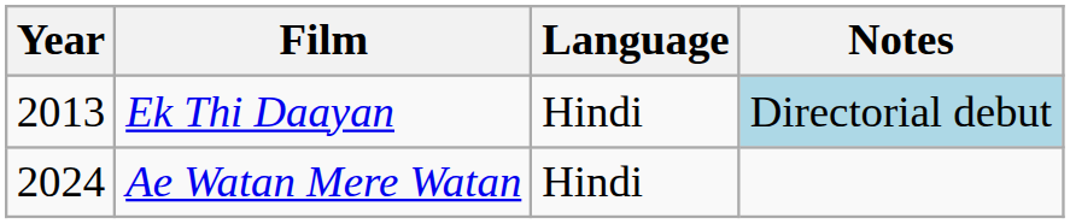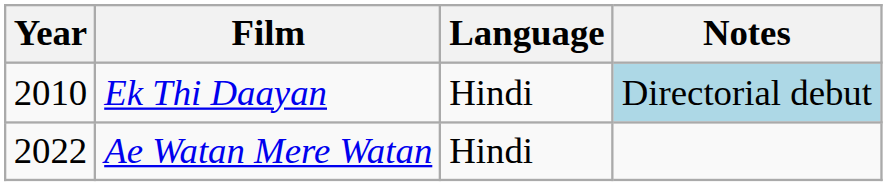Ek Thi Daayan | Year: 2013 -> 2010
Ae Watan Mere Watan | Year: 2024 -> 2022
